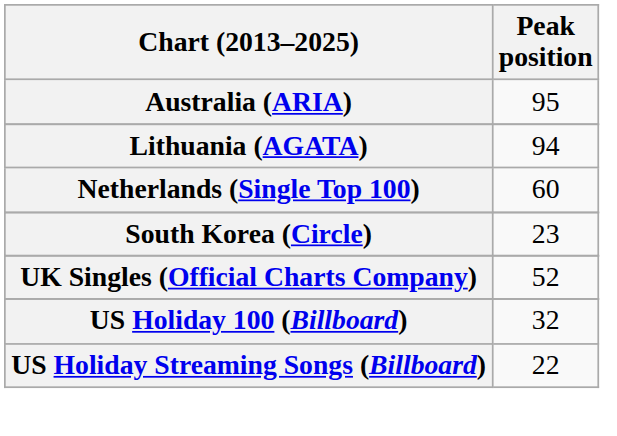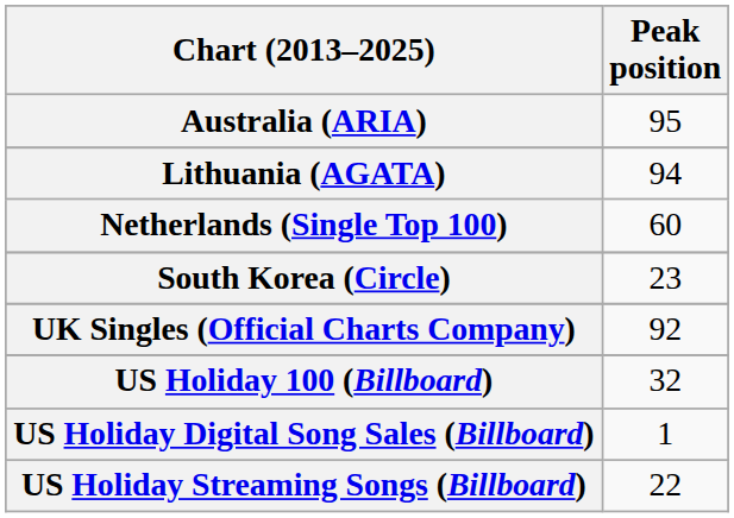UK Singles (Official Charts Company) | Peak position: 52 -> 92
+ row: US Holiday Digital Song Sales (Billboard) | 1
